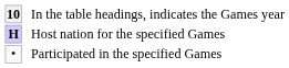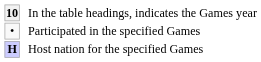rows swapped: Participated in the specified Games <-> Host nation for the specified Games
